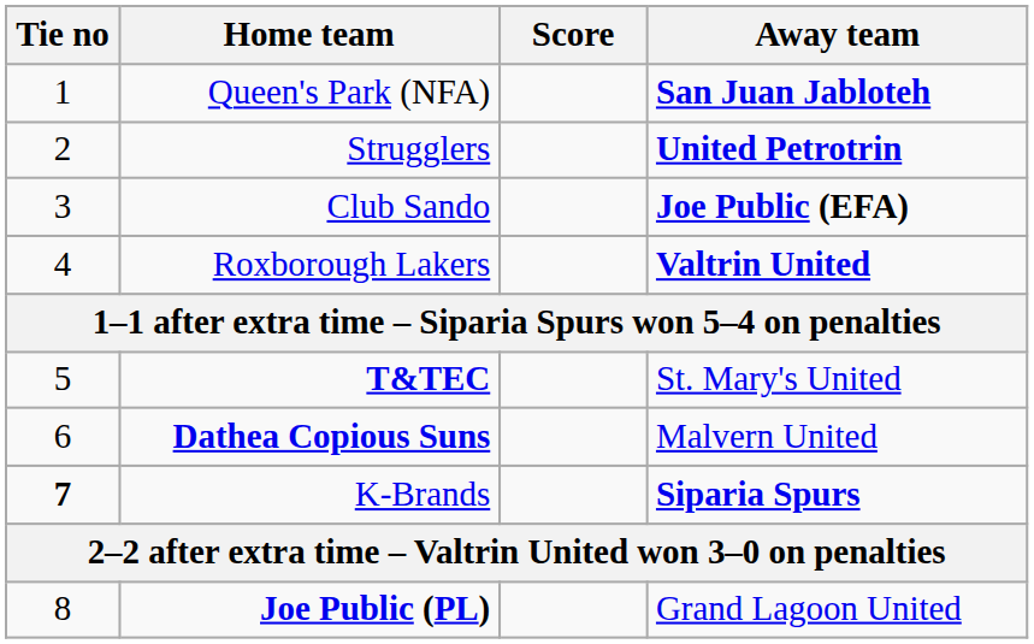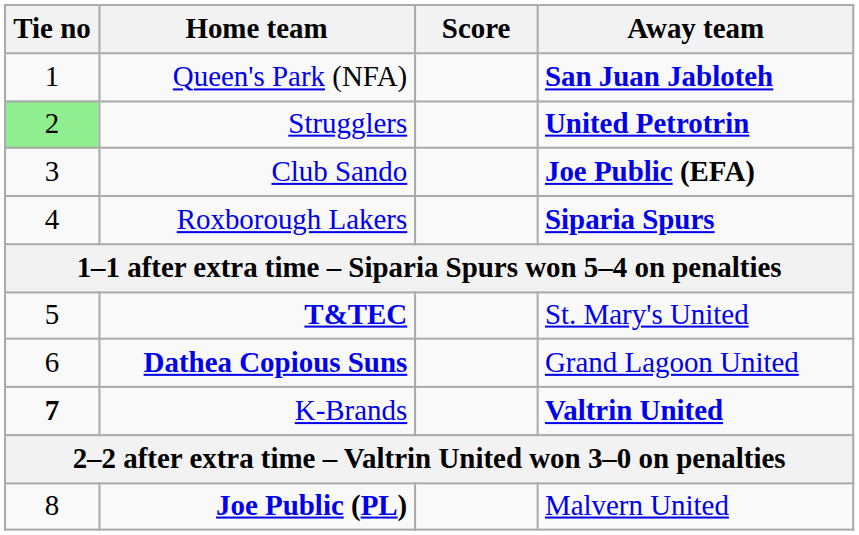Strugglers | Tie no: no background -> lightgreen background
Roxborough Lakers | Away team: Valtrin United -> Siparia Spurs
Dathea Copious Suns | Away team: Malvern United -> Grand Lagoon United
K-Brands | Away team: Siparia Spurs -> Valtrin United
Joe Public (PL) | Away team: Grand Lagoon United -> Malvern United
